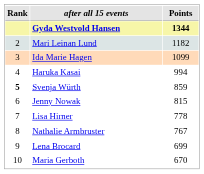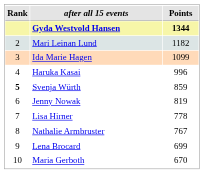Haruka Kasai | Points: 994 -> 996
Jenny Nowak | Points: 815 -> 819
